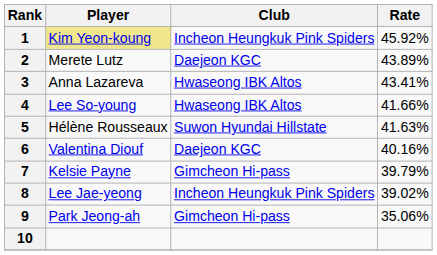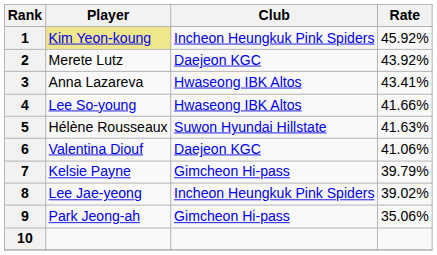2 | Rate: 43.89% -> 43.92%
6 | Rate: 40.16% -> 41.06%
